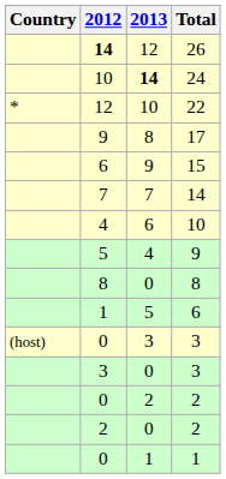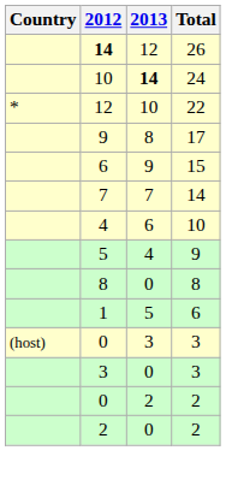- row: 0 | 1 | 1
